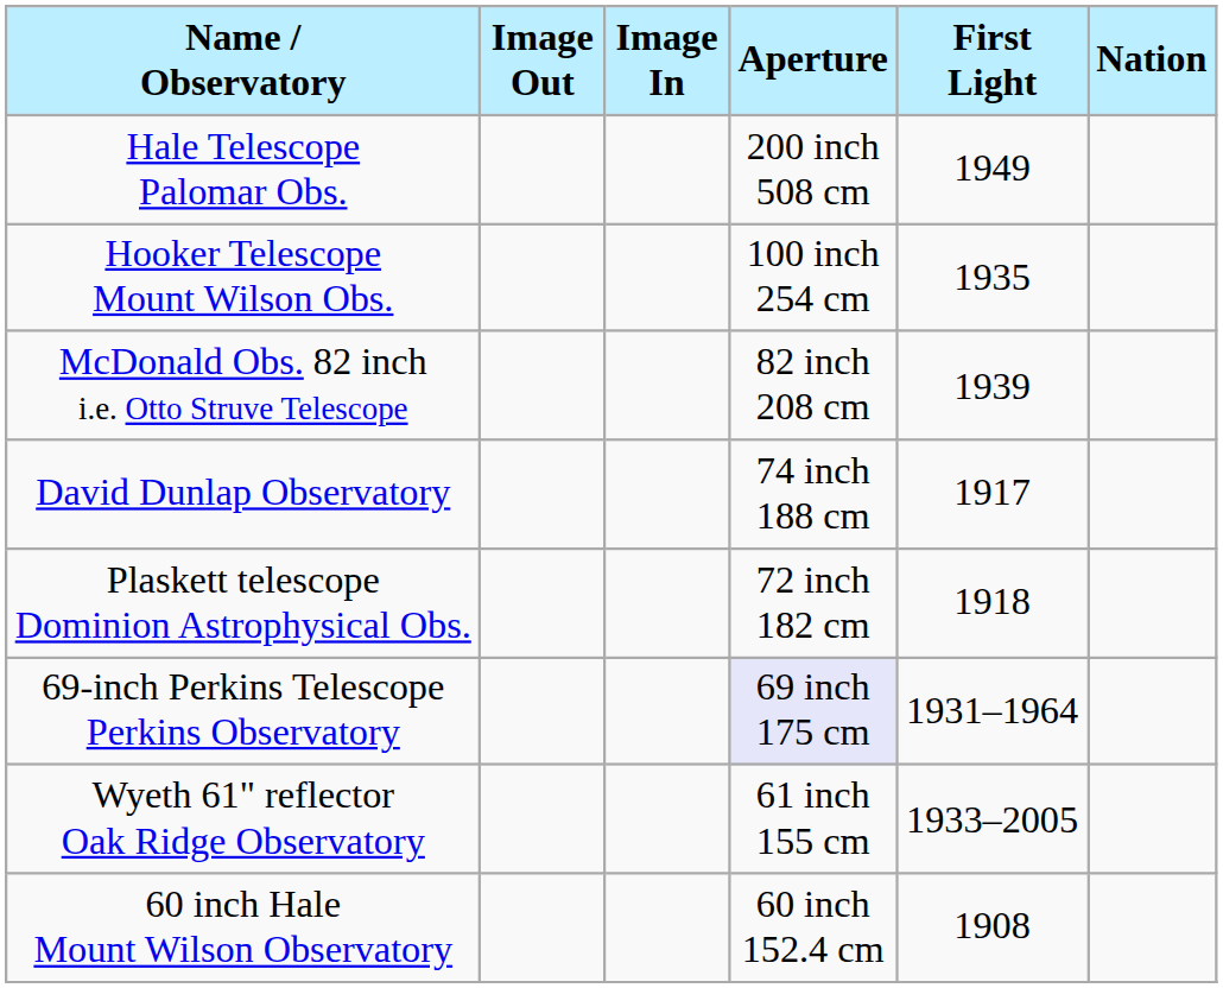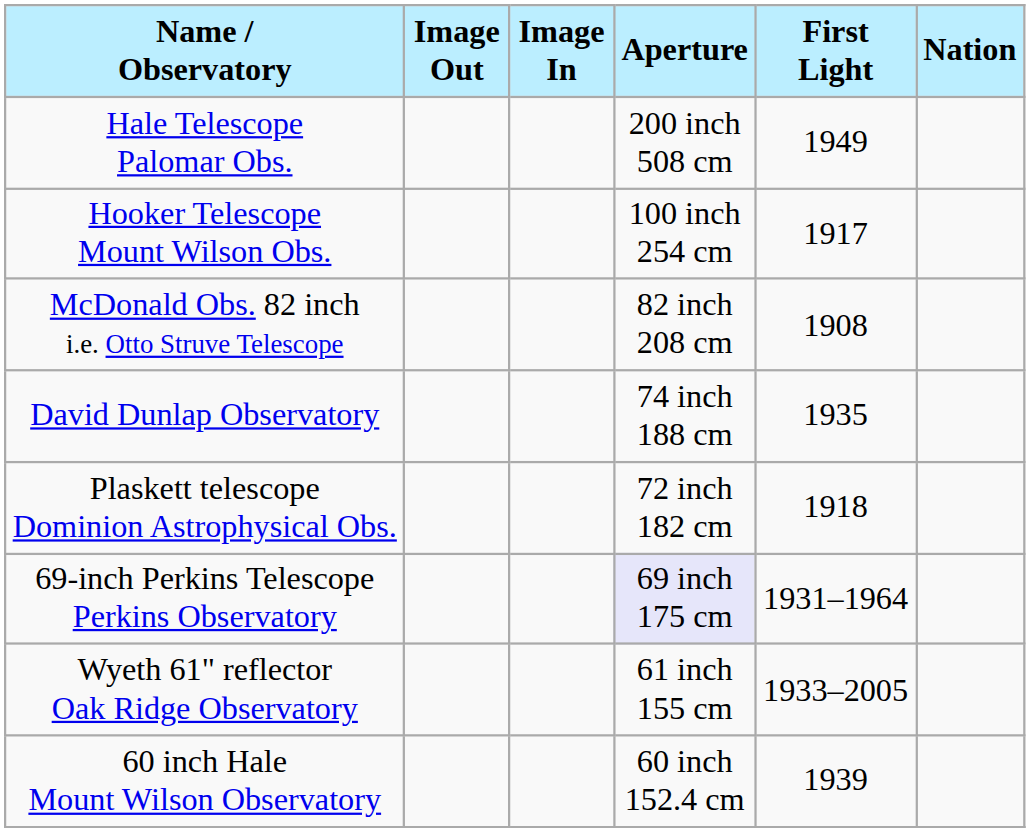Hooker Telescope Mount Wilson Obs. | First Light: 1935 -> 1917
McDonald Obs. 82 inch i.e. Otto Struve Telescope | First Light: 1939 -> 1908
David Dunlap Observatory | First Light: 1917 -> 1935
60 inch Hale Mount Wilson Observatory | First Light: 1908 -> 1939
